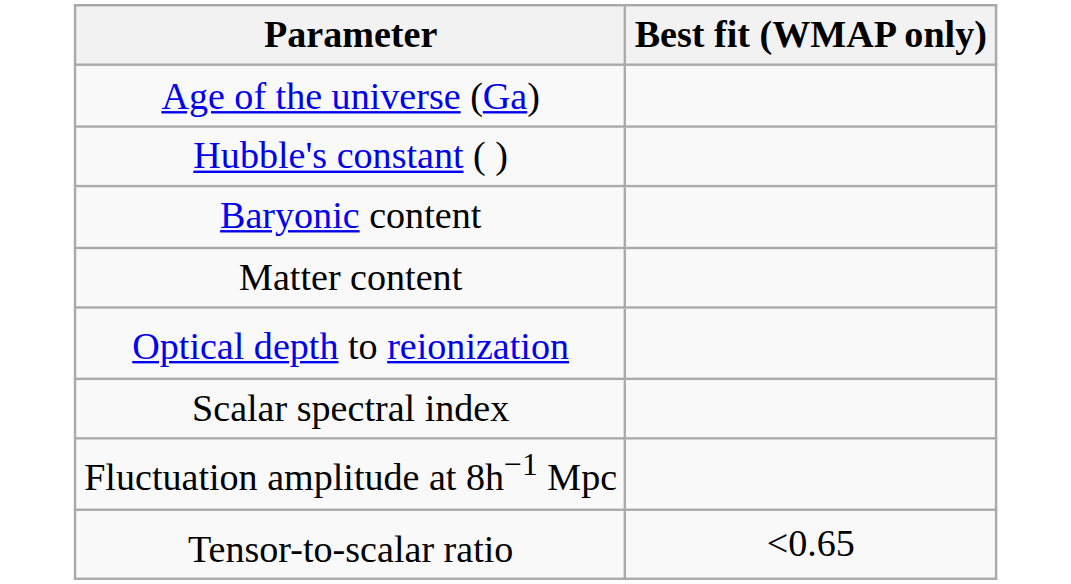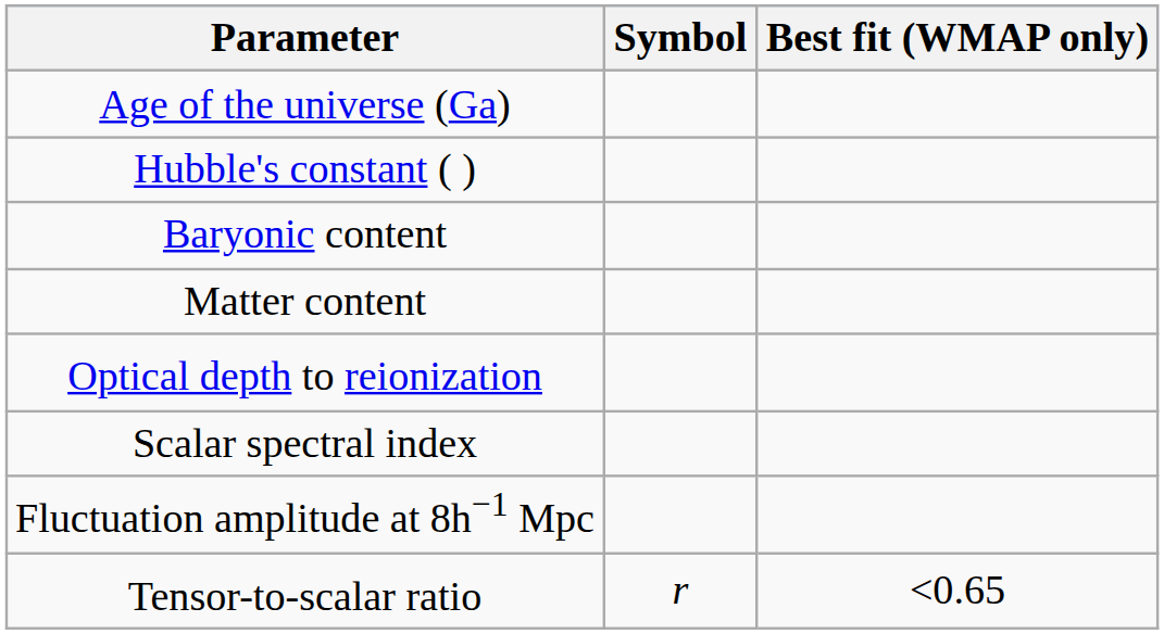+ column: Symbol | r
